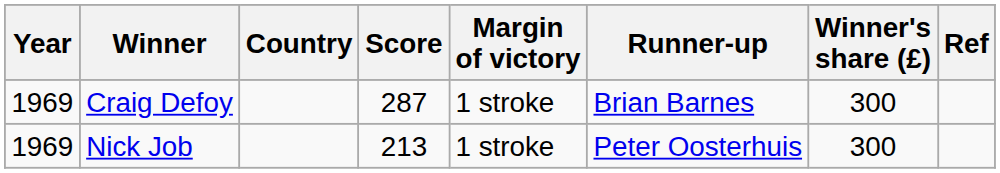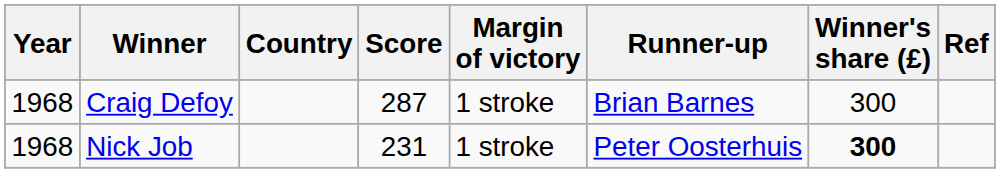Craig Defoy | Year: 1969 -> 1968
Nick Job | Year: 1969 -> 1968
Nick Job | Score: 213 -> 231
Nick Job | Winner's share (£): normal -> bold
